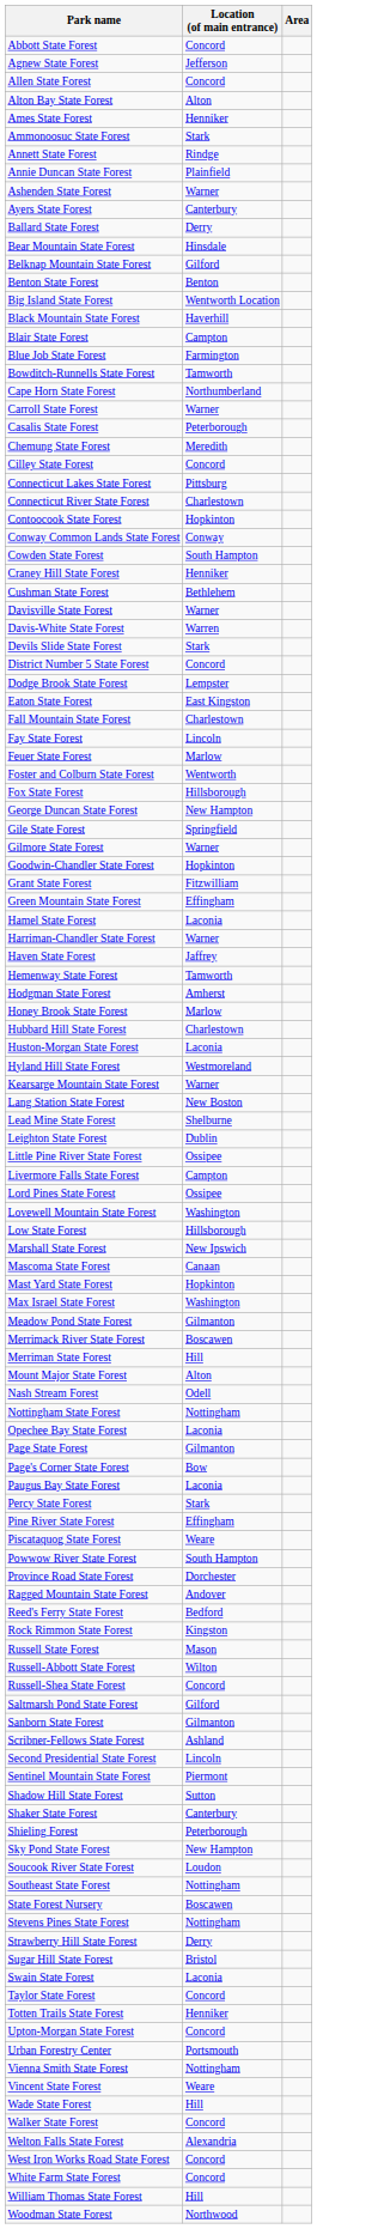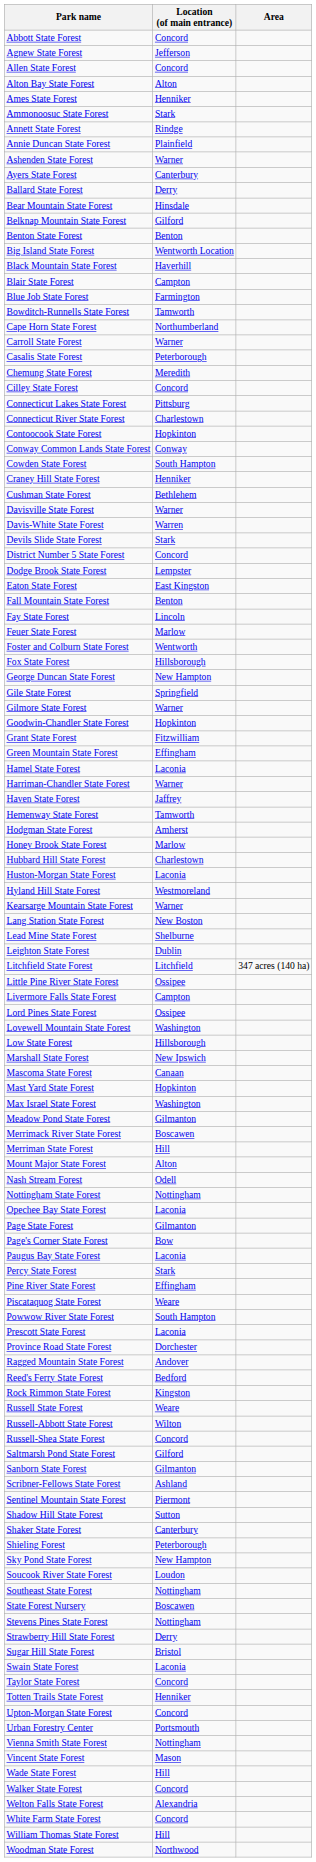Fall Mountain State Forest | Location (of main entrance): Charlestown -> Benton
+ row: Litchfield State Forest | Litchfield | 347 acres (140 ha)
+ row: Prescott State Forest | Laconia
Russell State Forest | Location (of main entrance): Mason -> Weare
- row: Second Presidential State Forest | Lincoln
Vincent State Forest | Location (of main entrance): Weare -> Mason
- row: West Iron Works Road State Forest | Concord
